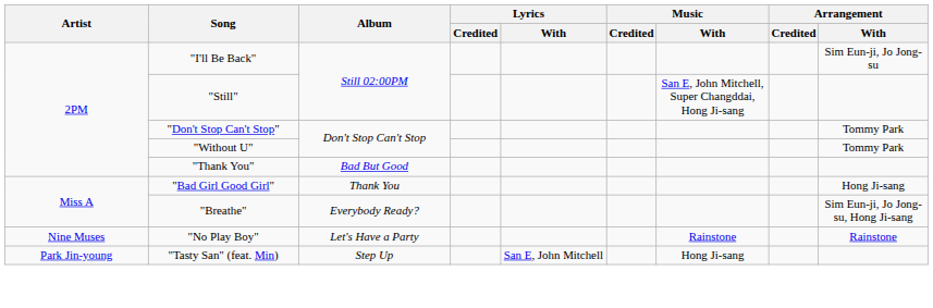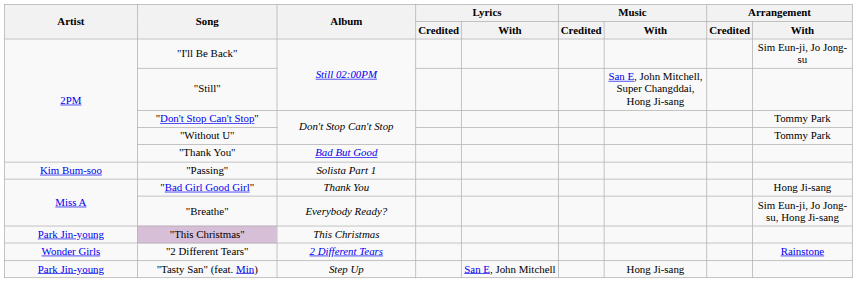+ row: Kim Bum-soo | "Passing" | Solista Part 1
- row: Nine Muses | "No Play Boy" | Let's Have a Party | Rainstone | Rainstone
+ row: Park Jin-young | "This Christmas" | This Christmas
+ row: Wonder Girls | "2 Different Tears" | 2 Different Tears | Rainstone
